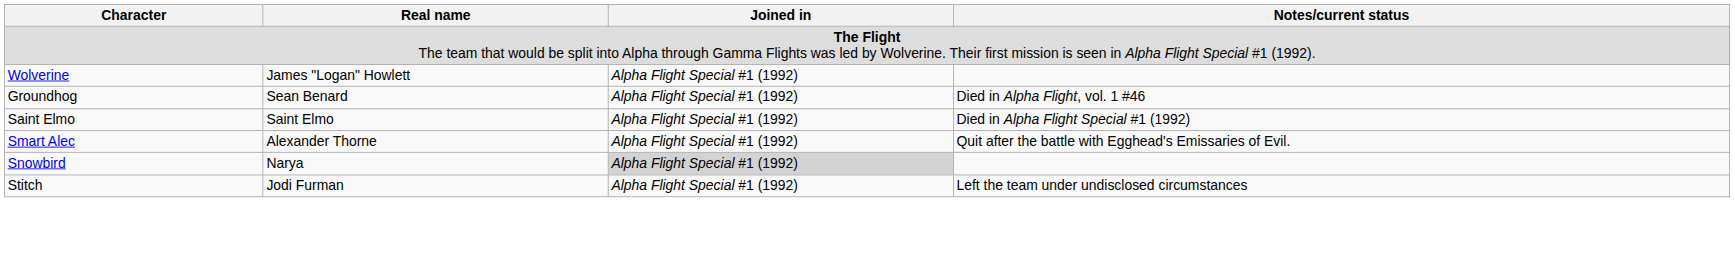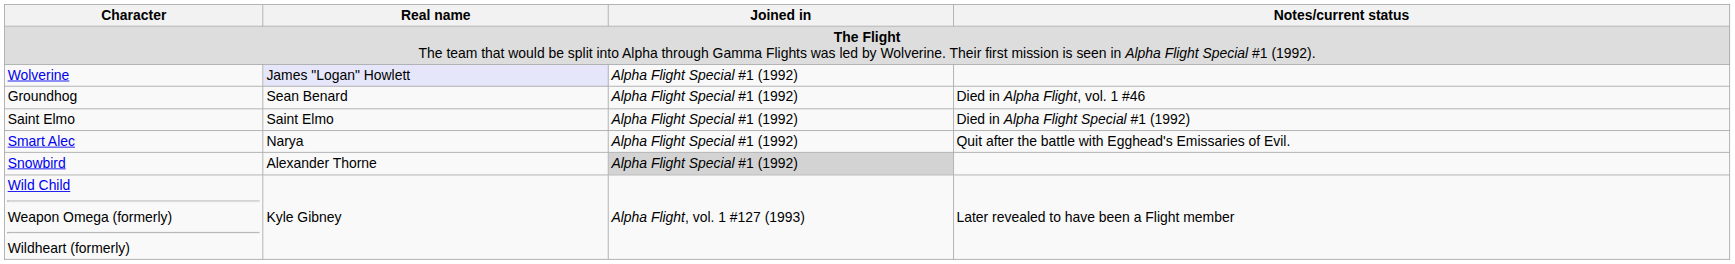Wolverine | Real name: no background -> lavender background
Smart Alec | Real name: Alexander Thorne -> Narya
Snowbird | Real name: Narya -> Alexander Thorne
- row: Stitch | Jodi Furman | Alpha Flight Special #1 (1992) | Left the team under undisclosed circumstances
+ row: Wild Child Weapon Omega (formerly) Wildheart (formerly) | Kyle Gibney | Alpha Flight, vol. 1 #127 (1993) | Later revealed to have been a Flight member
